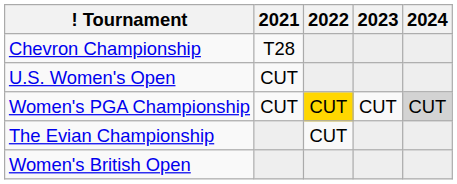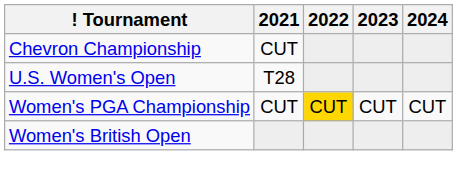Chevron Championship | 2021: T28 -> CUT
U.S. Women's Open | 2021: CUT -> T28
Women's PGA Championship | 2024: lightgrey background -> no background
- row: The Evian Championship | CUT
